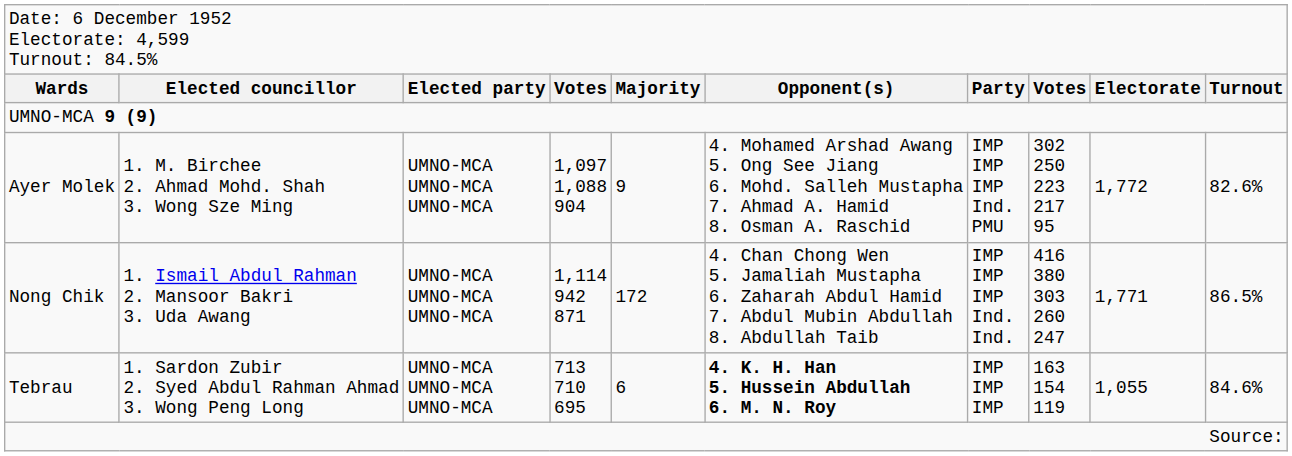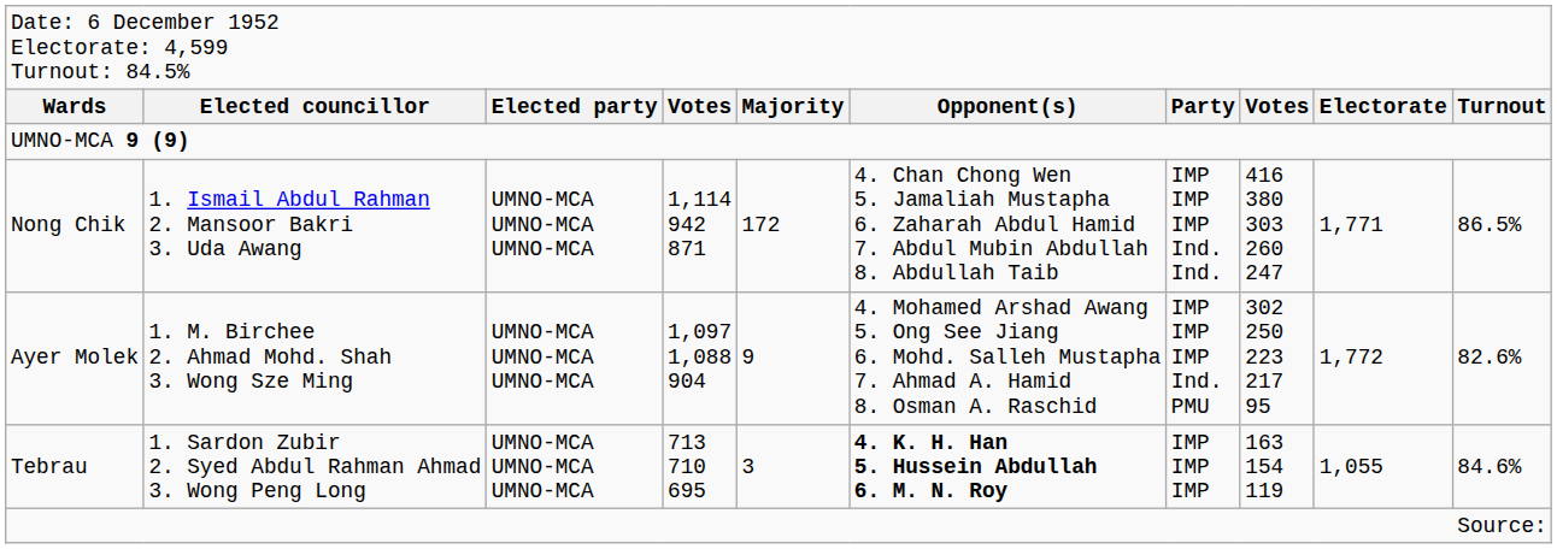rows swapped: Ayer Molek <-> Nong Chik
Tebrau | column 5: 6 -> 3
